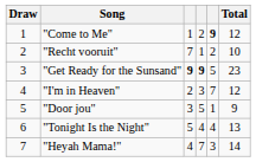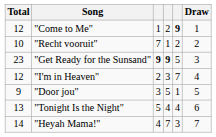columns swapped: Draw <-> Total
